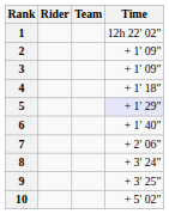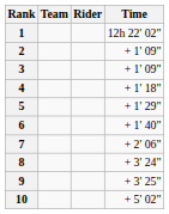columns swapped: Rider <-> Team
5 | Time: lavender background -> no background
